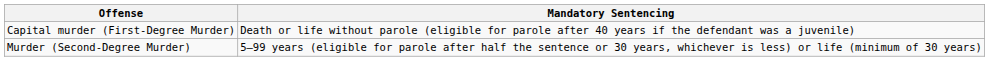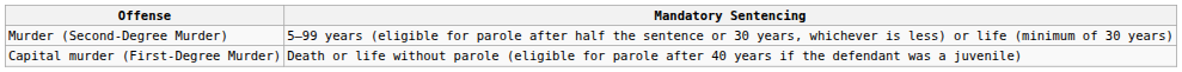rows swapped: Murder (Second-Degree Murder) <-> Capital murder (First-Degree Murder)
